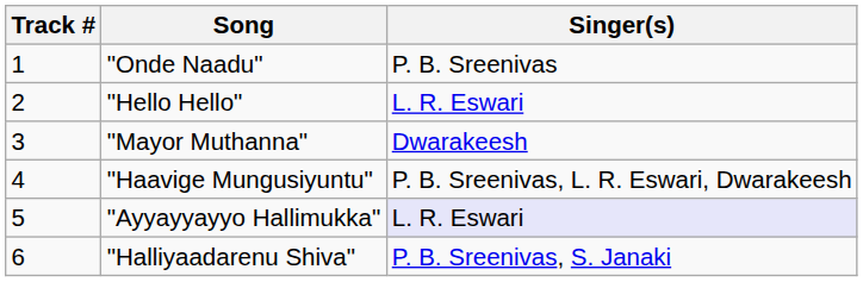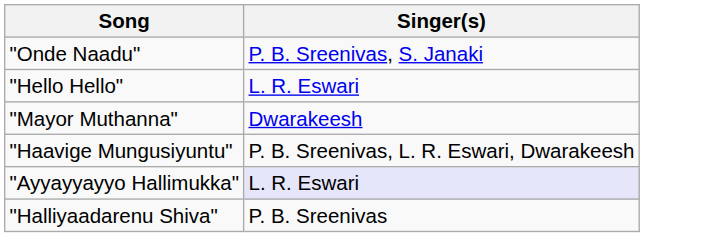- column: Track # | 1 | 2 | 3 | 4 | 5 | 6
"Onde Naadu" | Singer(s): P. B. Sreenivas -> P. B. Sreenivas, S. Janaki
"Halliyaadarenu Shiva" | Singer(s): P. B. Sreenivas, S. Janaki -> P. B. Sreenivas
